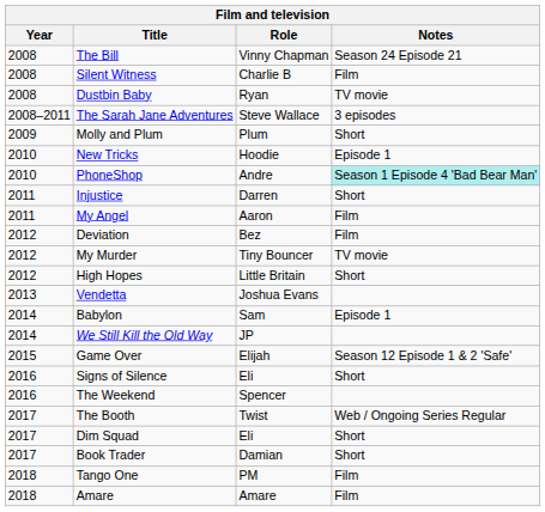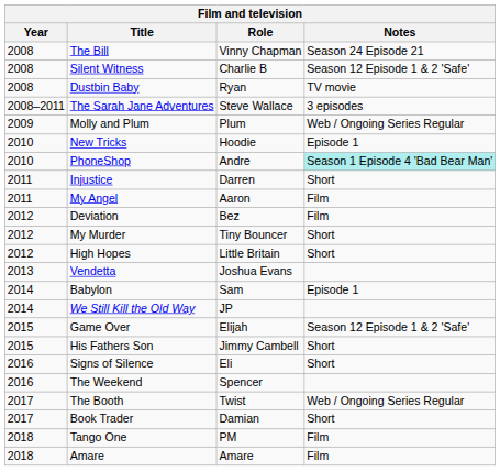Silent Witness | Notes: Film -> Season 12 Episode 1 & 2 'Safe'
Molly and Plum | Notes: Short -> Web / Ongoing Series Regular
My Murder | Notes: TV movie -> Short
+ row: 2015 | His Fathers Son | Jimmy Cambell | Short
- row: 2017 | Dim Squad | Eli | Short
